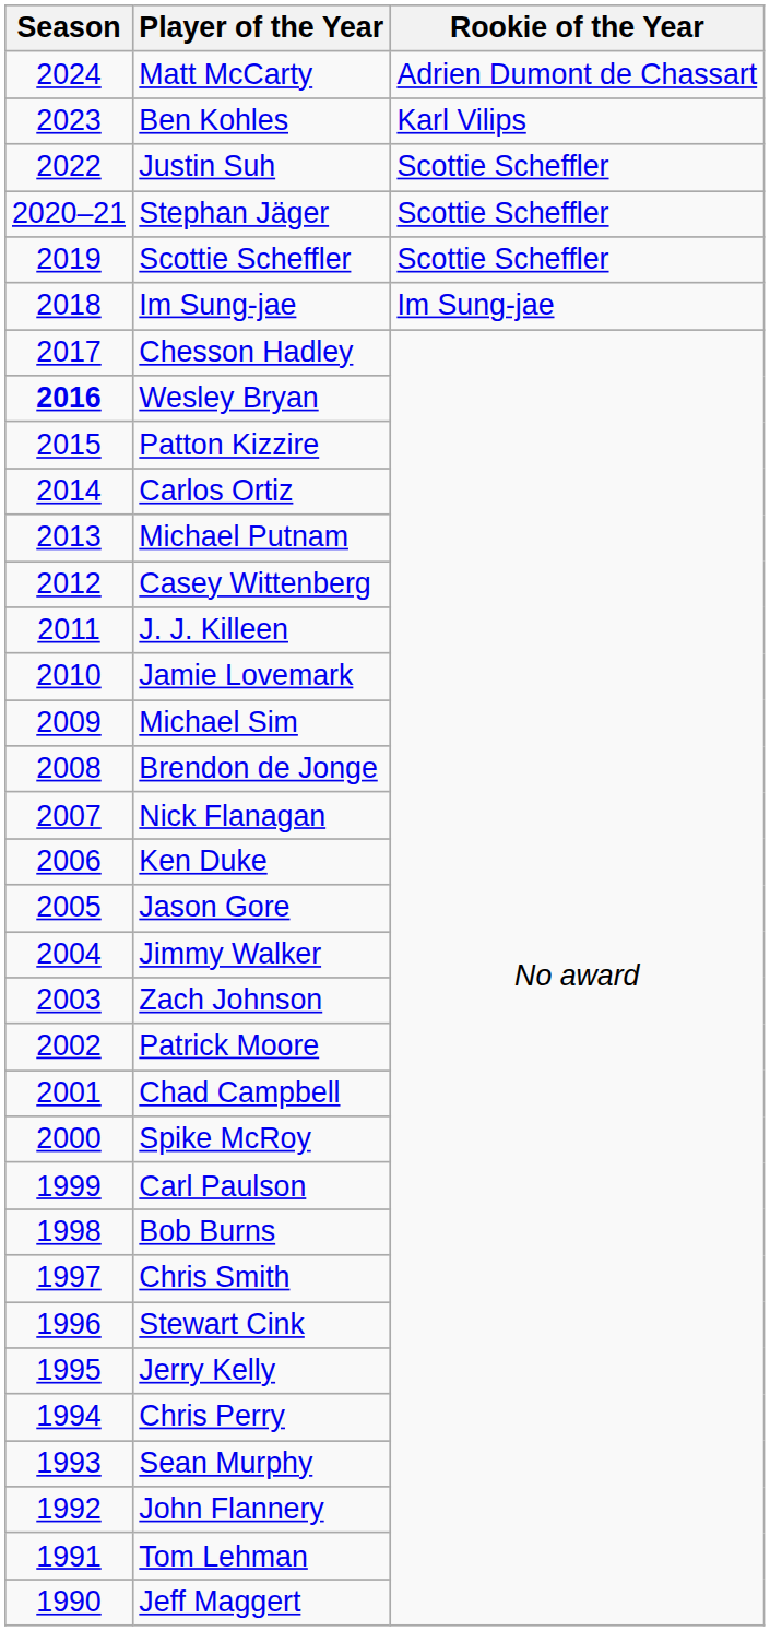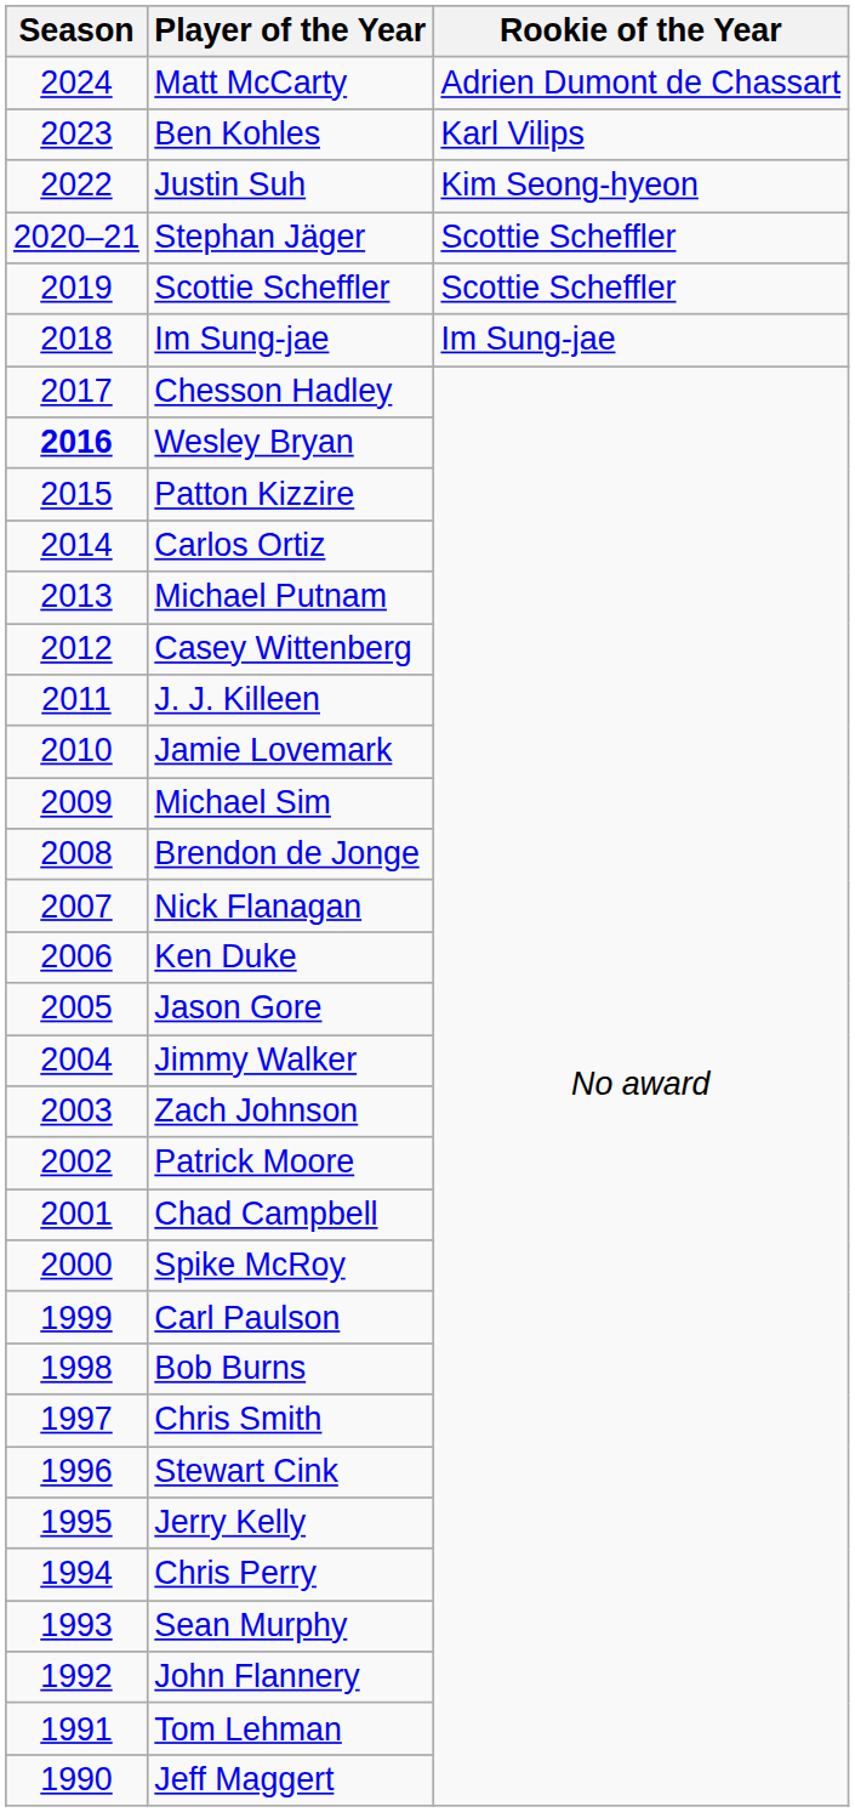Justin Suh | Rookie of the Year: Scottie Scheffler -> Kim Seong-hyeon
